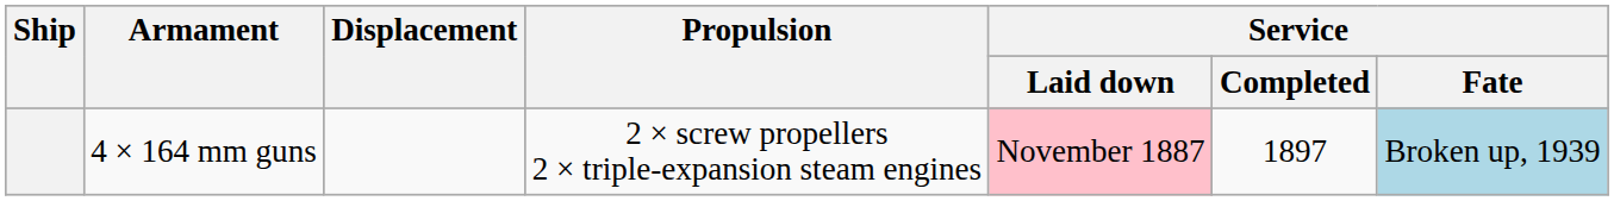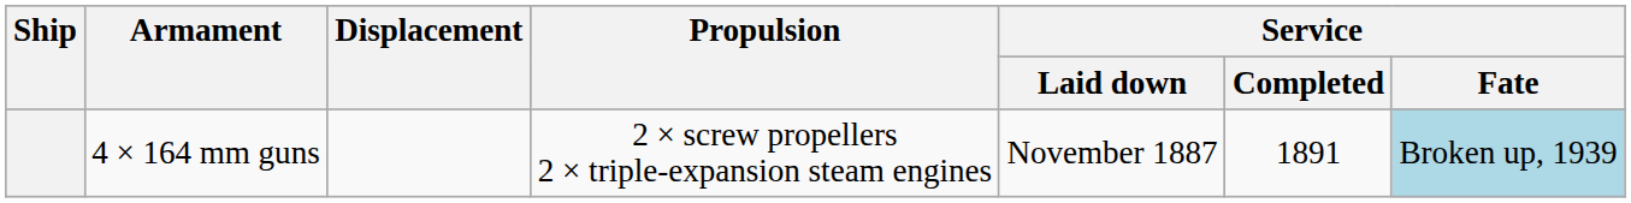4 × 164 mm guns | Service / Laid down: pink background -> no background
4 × 164 mm guns | Service / Completed: 1897 -> 1891
